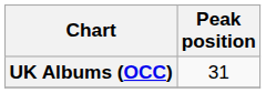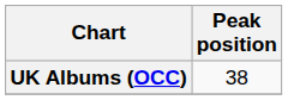UK Albums (OCC) | Peak position: 31 -> 38
